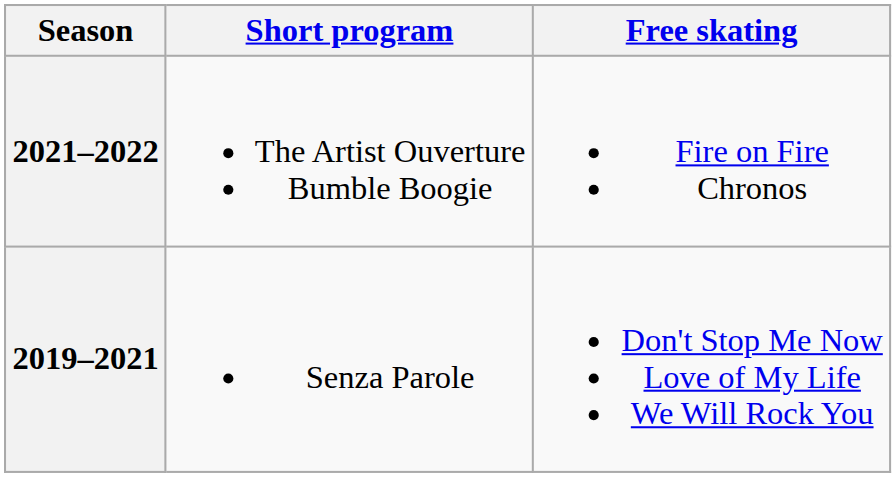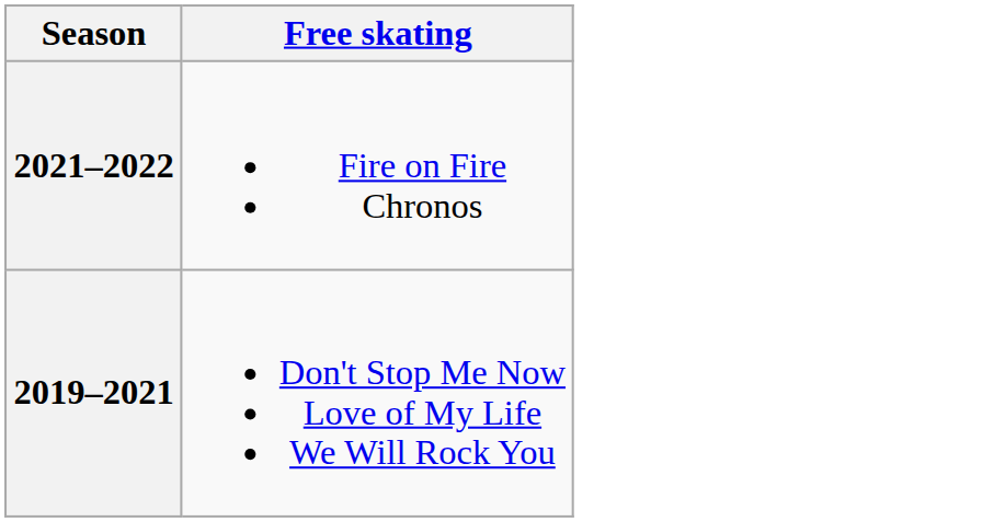- column: Short program | The Artist Ouverture Bumble Boogie | Senza Parole
